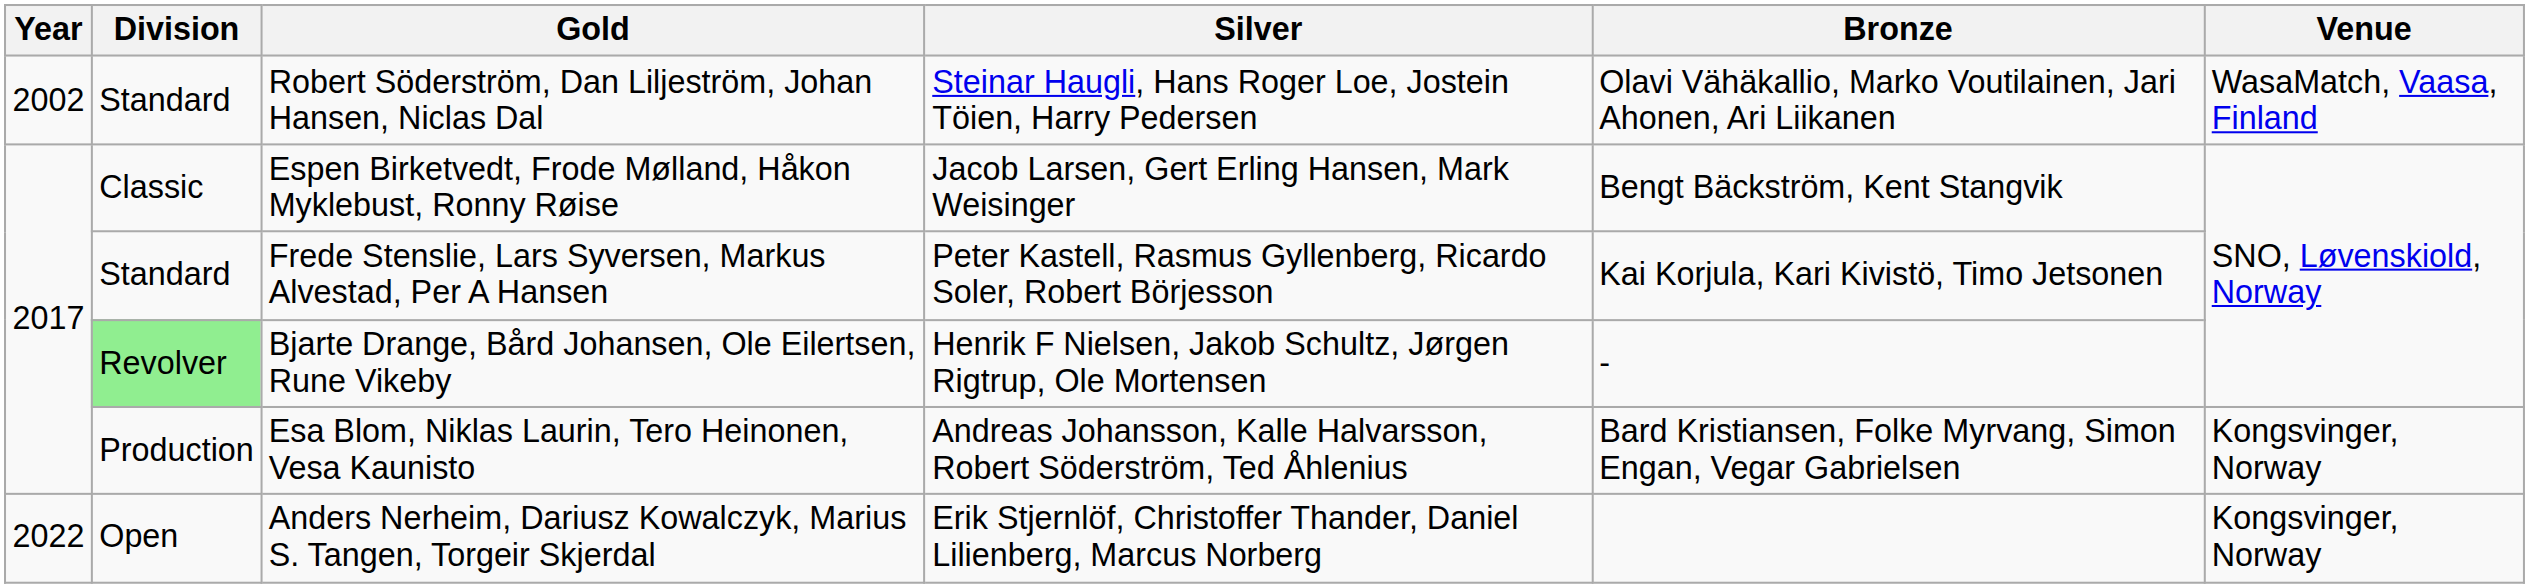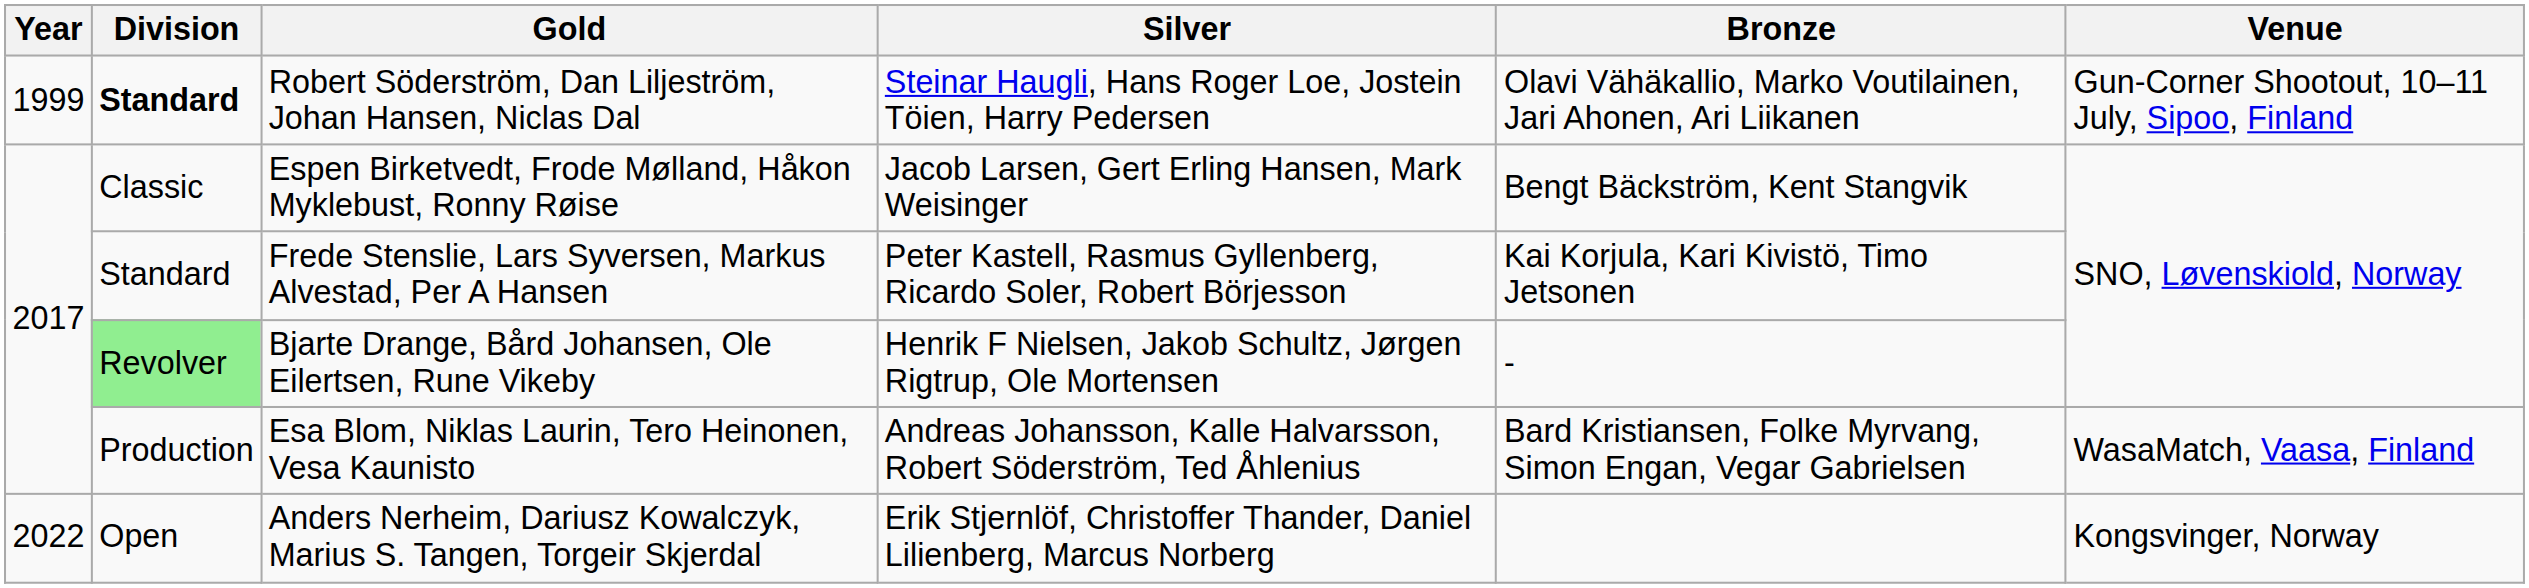Robert Söderström, Dan Liljeström, Johan Hansen, Niclas Dal | Year: 2002 -> 1999
Robert Söderström, Dan Liljeström, Johan Hansen, Niclas Dal | Division: normal -> bold
Robert Söderström, Dan Liljeström, Johan Hansen, Niclas Dal | Venue: WasaMatch, Vaasa, Finland -> Gun-Corner Shootout, 10–11 July, Sipoo, Finland
Esa Blom, Niklas Laurin, Tero Heinonen, Vesa Kaunisto | Venue: Kongsvinger, Norway -> WasaMatch, Vaasa, Finland
